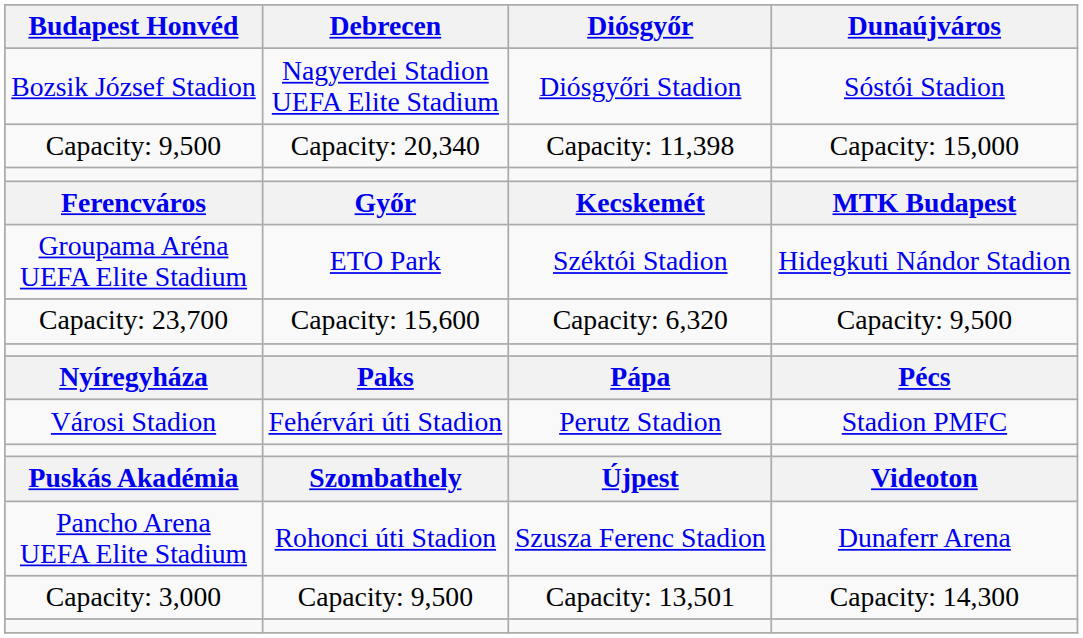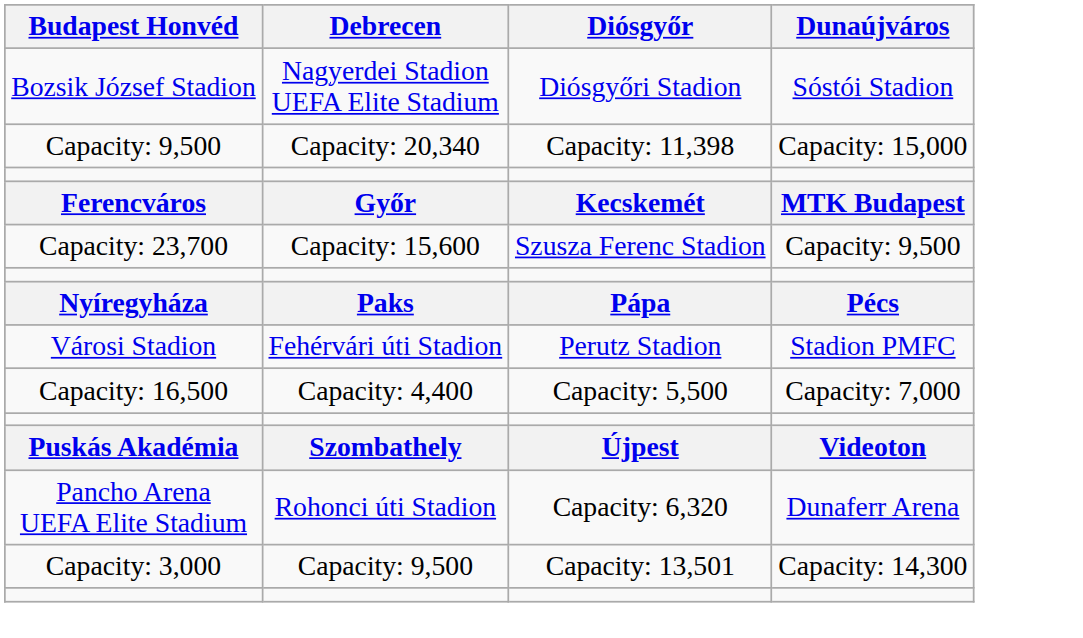- row: Groupama Aréna UEFA Elite Stadium | ETO Park | Széktói Stadion | Hidegkuti Nándor Stadion
Capacity: 23,700 | Diósgyőr: Capacity: 6,320 -> Szusza Ferenc Stadion
+ row: Capacity: 16,500 | Capacity: 4,400 | Capacity: 5,500 | Capacity: 7,000
Pancho Arena UEFA Elite Stadium | Diósgyőr: Szusza Ferenc Stadion -> Capacity: 6,320
